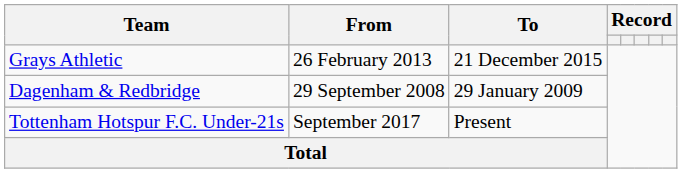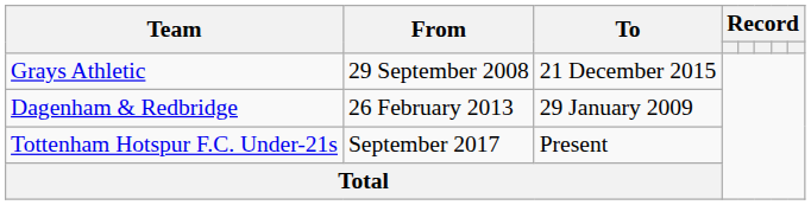Grays Athletic | From: 26 February 2013 -> 29 September 2008
Dagenham & Redbridge | From: 29 September 2008 -> 26 February 2013
